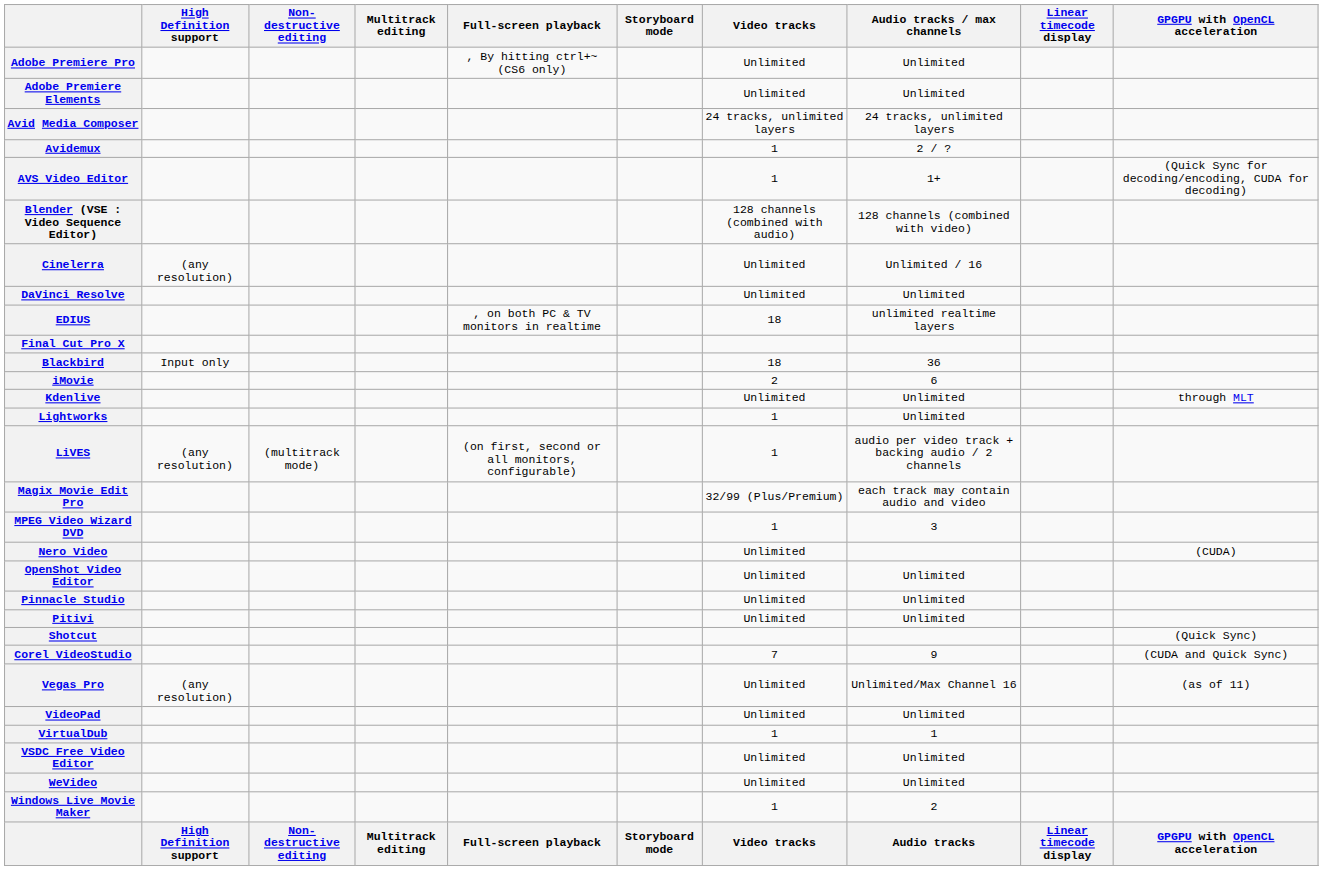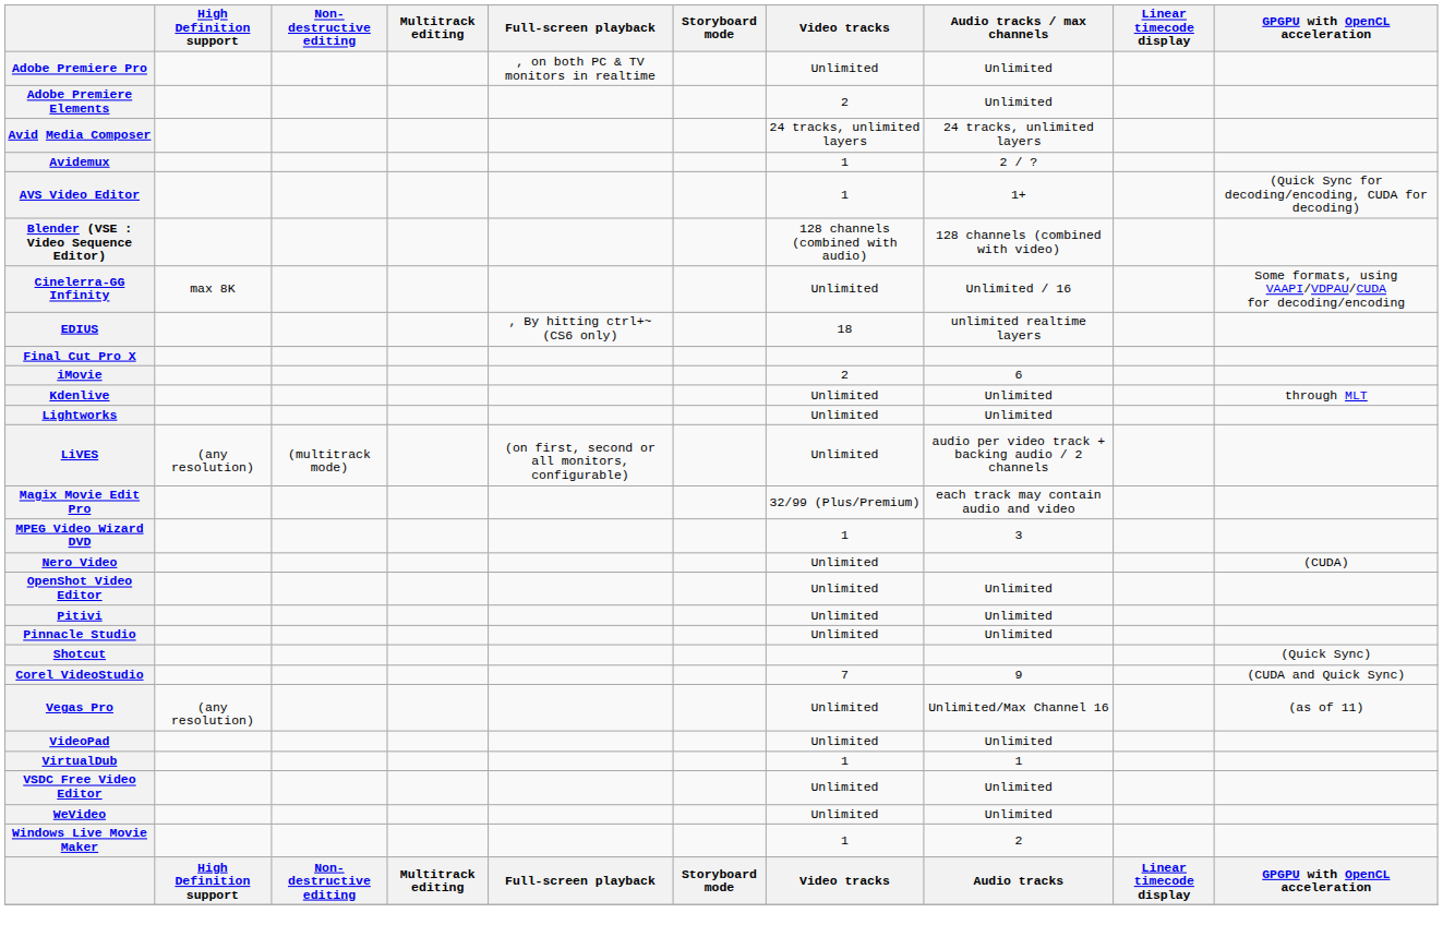Adobe Premiere Pro | Full-screen playback: , By hitting ctrl+~ (CS6 only) -> , on both PC & TV monitors in realtime
Adobe Premiere Elements | Video tracks: Unlimited -> 2
- row: Cinelerra | (any resolution) | Unlimited | Unlimited / 16
+ row: Cinelerra-GG Infinity | max 8K | Unlimited | Unlimited / 16 | Some formats, using VAAPI/VDPAU/CUDA for decoding/encoding
- row: DaVinci Resolve | Unlimited | Unlimited
EDIUS | Full-screen playback: , on both PC & TV monitors in realtime -> , By hitting ctrl+~ (CS6 only)
- row: Blackbird | Input only | 18 | 36
Lightworks | Video tracks: 1 -> Unlimited
LiVES | Video tracks: 1 -> Unlimited
rows swapped: Pinnacle Studio <-> Pitivi
